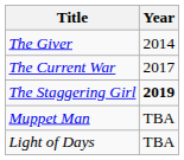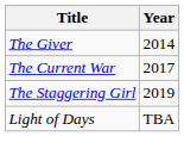The Staggering Girl | Year: bold -> normal
- row: Muppet Man | TBA
